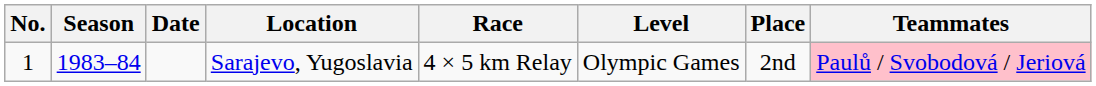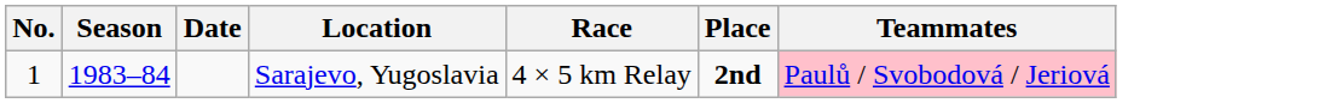- column: Level | Olympic Games
Sarajevo, Yugoslavia | Place: normal -> bold
